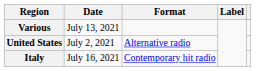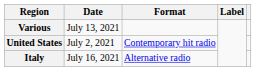United States | Format: Alternative radio -> Contemporary hit radio
Italy | Format: Contemporary hit radio -> Alternative radio
